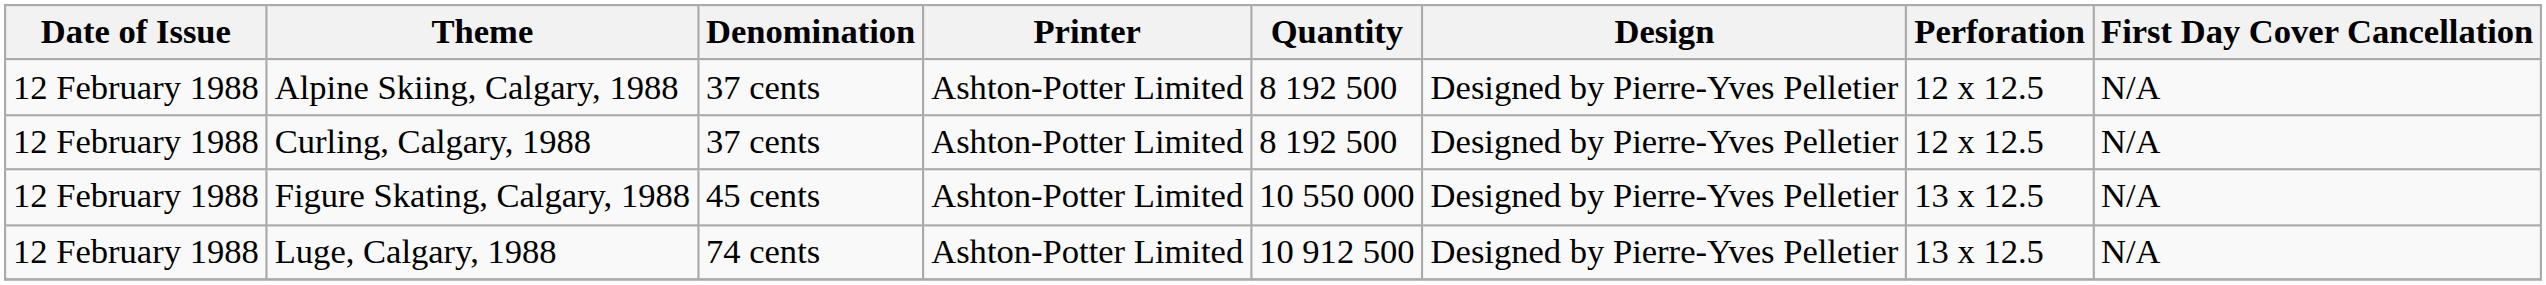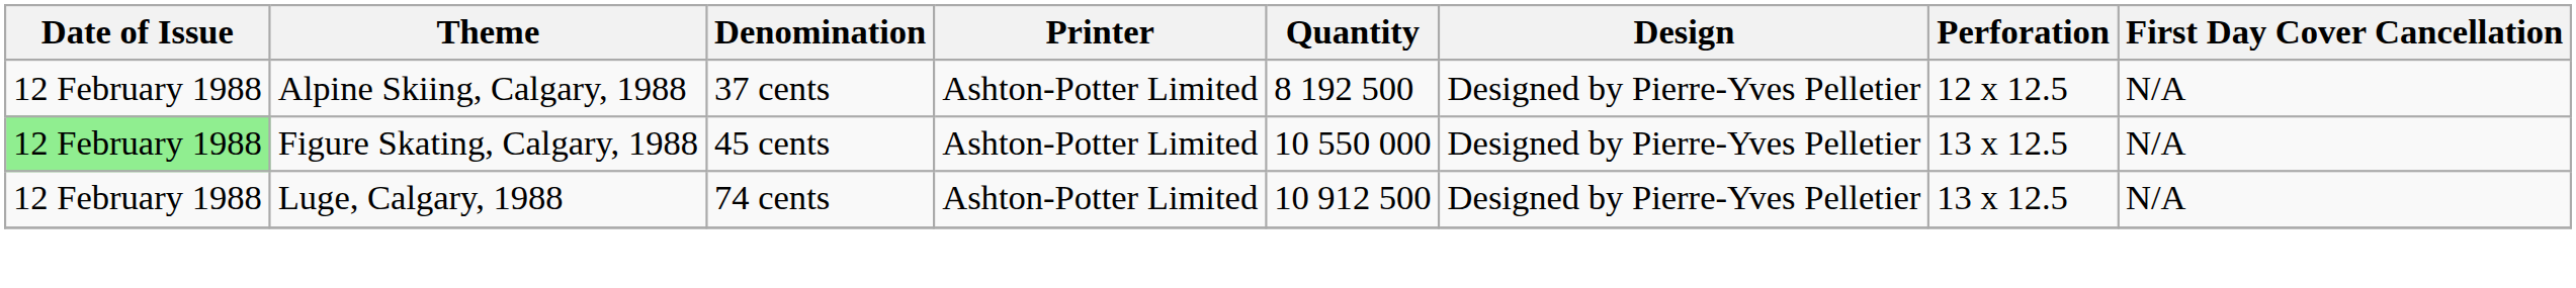- row: 12 February 1988 | Curling, Calgary, 1988 | 37 cents | Ashton-Potter Limited | 8 192 500 | Designed by Pierre-Yves Pelletier | 12 x 12.5 | N/A
Figure Skating, Calgary, 1988 | Date of Issue: no background -> lightgreen background
